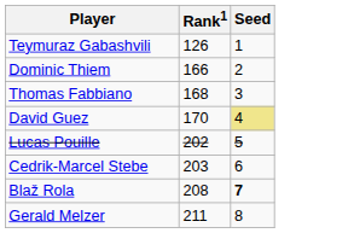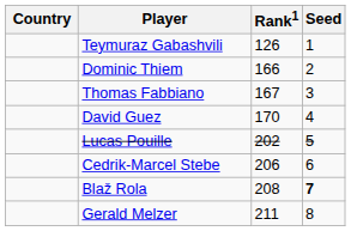+ column: Country
Thomas Fabbiano | Rank1: 168 -> 167
David Guez | Seed: khaki background -> no background
Cedrik-Marcel Stebe | Rank1: 203 -> 206
